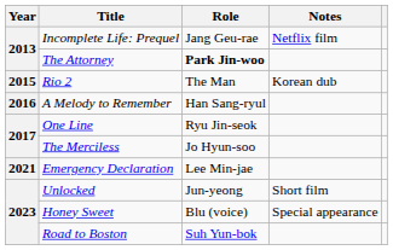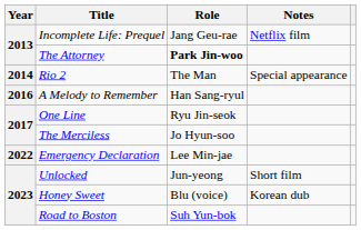Rio 2 | Year: 2015 -> 2014
Rio 2 | Notes: Korean dub -> Special appearance
Emergency Declaration | Year: 2021 -> 2022
Honey Sweet | Notes: Special appearance -> Korean dub
